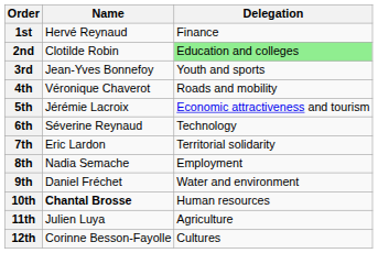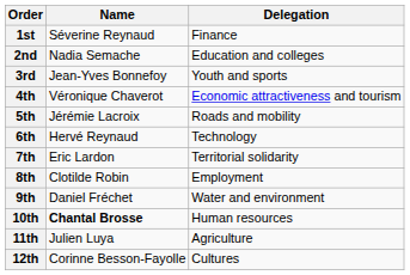1st | Name: Hervé Reynaud -> Séverine Reynaud
2nd | Name: Clotilde Robin -> Nadia Semache
2nd | Delegation: lightgreen background -> no background
4th | Delegation: Roads and mobility -> Economic attractiveness and tourism
5th | Delegation: Economic attractiveness and tourism -> Roads and mobility
6th | Name: Séverine Reynaud -> Hervé Reynaud
8th | Name: Nadia Semache -> Clotilde Robin
